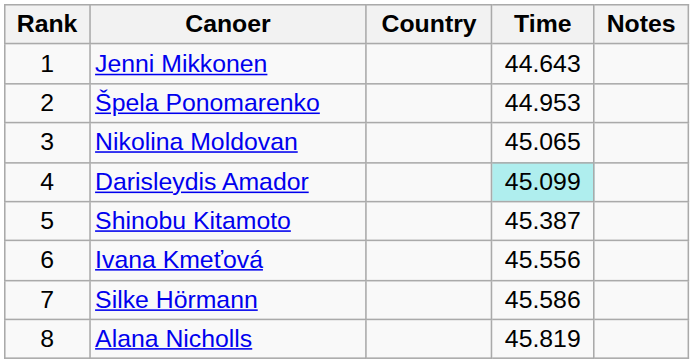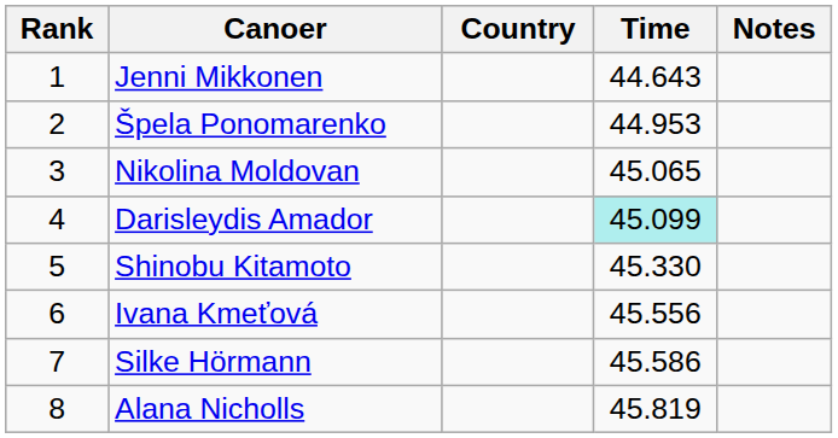Shinobu Kitamoto | Time: 45.387 -> 45.330
